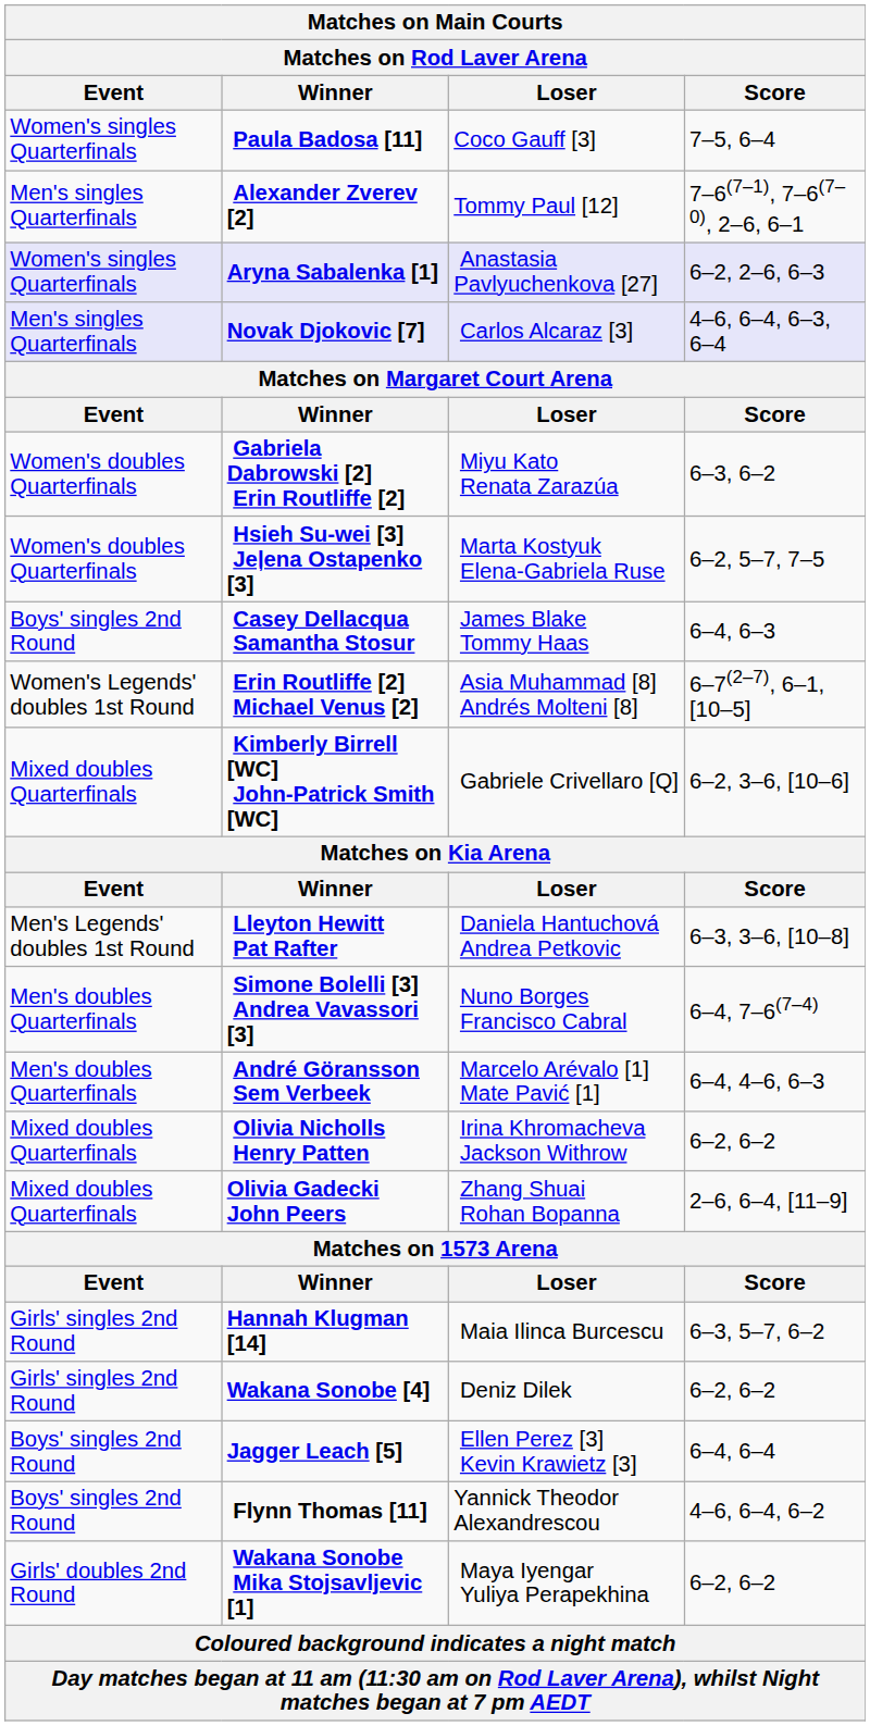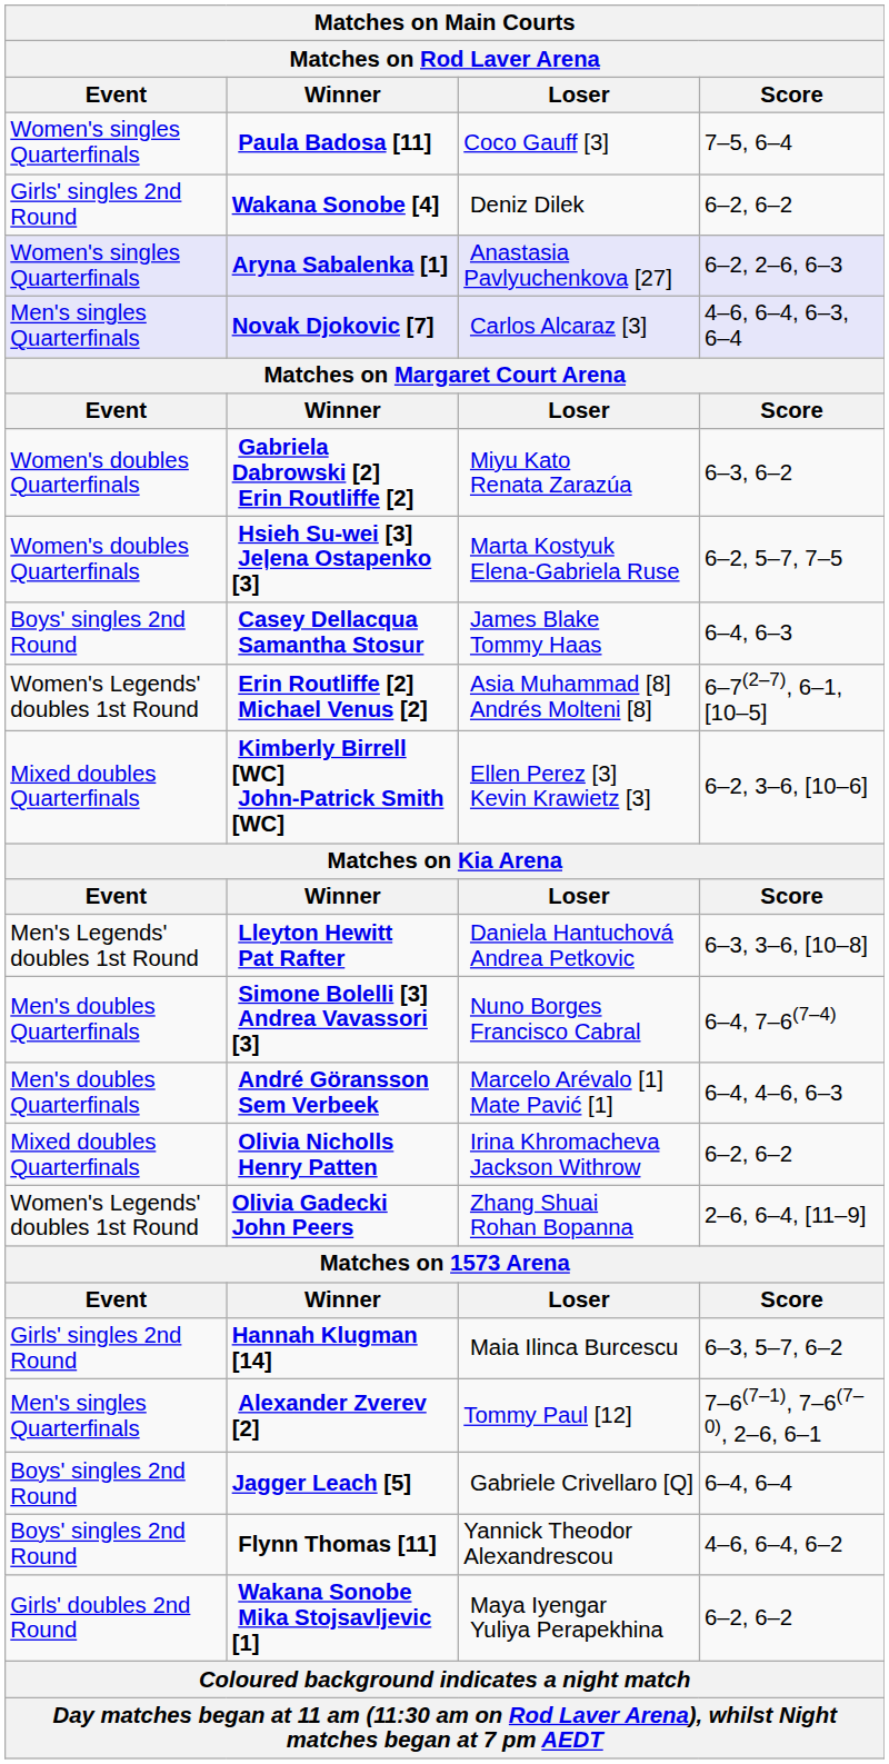rows swapped: Alexander Zverev [2] <-> Wakana Sonobe [4]
Kimberly Birrell [WC] John-Patrick Smith [WC] | Loser: Gabriele Crivellaro [Q] -> Ellen Perez [3] Kevin Krawietz [3]
Olivia Gadecki John Peers | Event: Mixed doubles Quarterfinals -> Women's Legends' doubles 1st Round
Jagger Leach [5] | Loser: Ellen Perez [3] Kevin Krawietz [3] -> Gabriele Crivellaro [Q]
